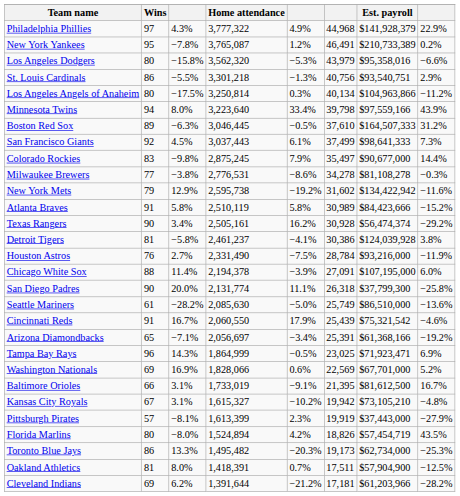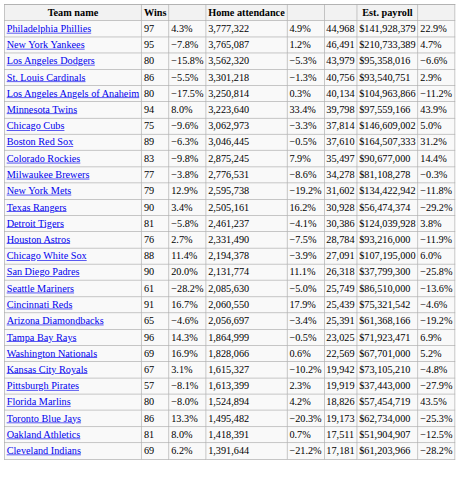New York Yankees | column 8: 0.2% -> 4.7%
+ row: Chicago Cubs | 75 | −9.6% | 3,062,973 | −3.3% | 37,814 | $146,609,002 | 5.0%
- row: San Francisco Giants | 92 | 4.5% | 3,037,443 | 6.1% | 37,499 | $98,641,333 | 7.3%
New York Mets | column 8: −11.6% -> −11.8%
- row: Atlanta Braves | 91 | 5.8% | 2,510,119 | 5.8% | 30,989 | $84,423,666 | −15.2%
Arizona Diamondbacks | column 3: −7.1% -> −4.6%
- row: Baltimore Orioles | 66 | 3.1% | 1,733,019 | −9.1% | 21,395 | $81,612,500 | 16.7%
Oakland Athletics | Est. payroll: $57,904,900 -> $51,904,907
